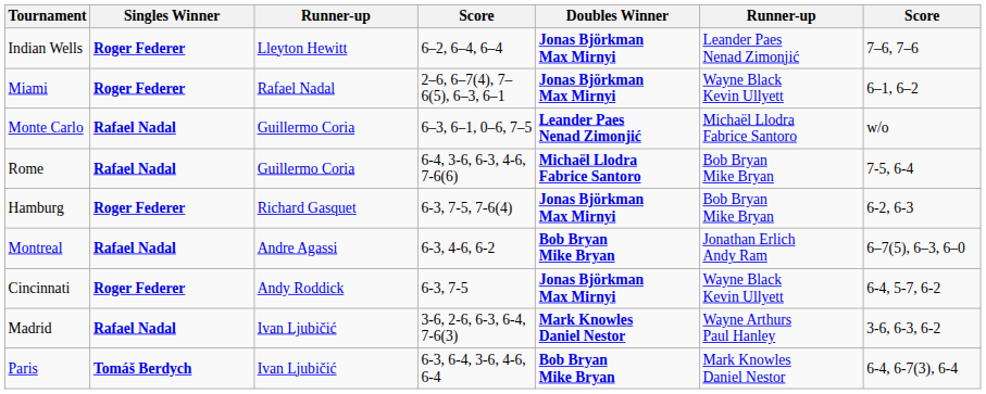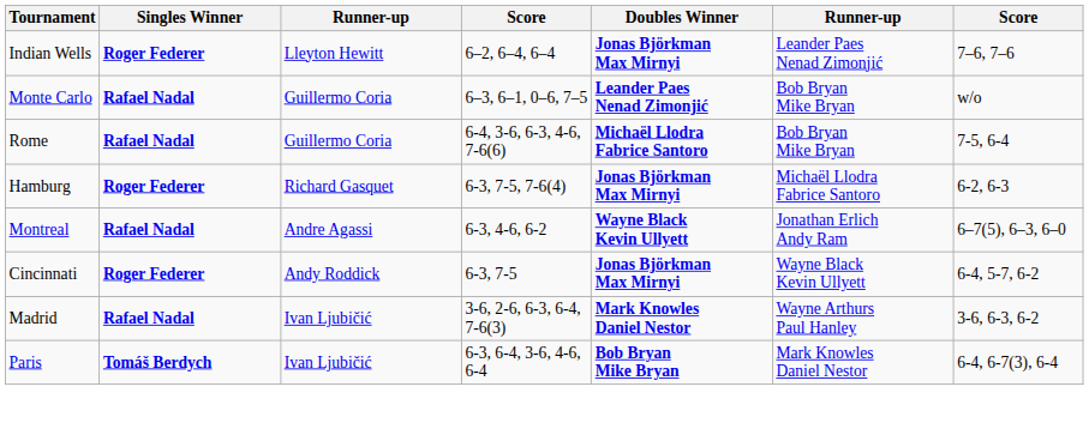- row: Miami | Roger Federer | Rafael Nadal | 2–6, 6–7(4), 7–6(5), 6–3, 6–1 | Jonas Björkman Max Mirnyi | Wayne Black Kevin Ullyett | 6–1, 6–2
Monte Carlo | column 6: Michaël Llodra Fabrice Santoro -> Bob Bryan Mike Bryan
Hamburg | column 6: Bob Bryan Mike Bryan -> Michaël Llodra Fabrice Santoro
Montreal | Doubles Winner: Bob Bryan Mike Bryan -> Wayne Black Kevin Ullyett
